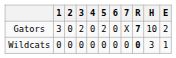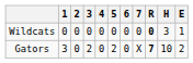rows swapped: Wildcats <-> Gators
